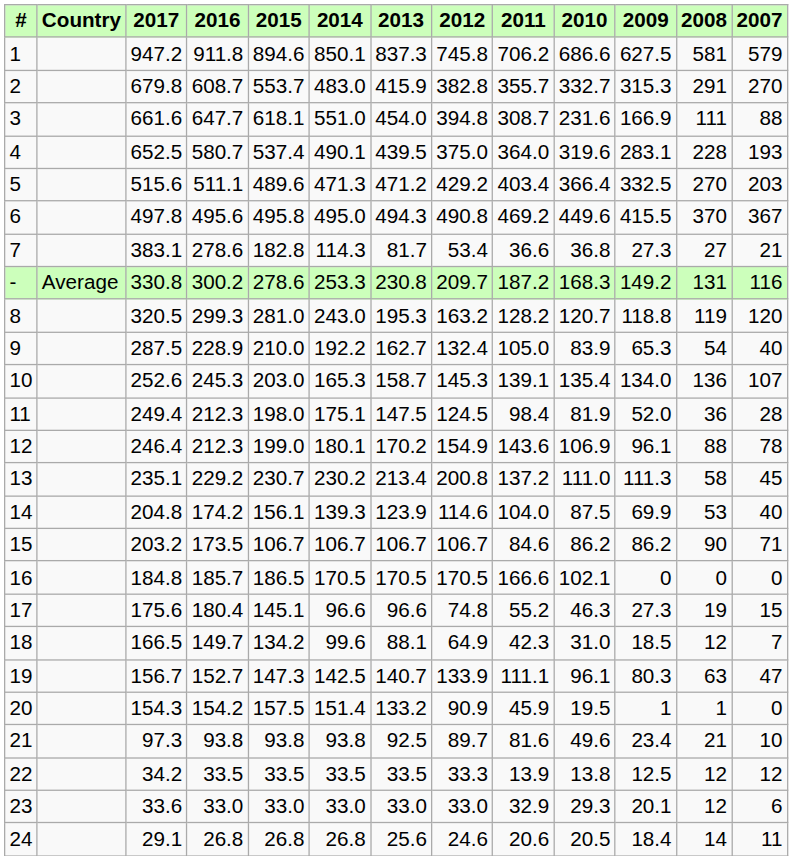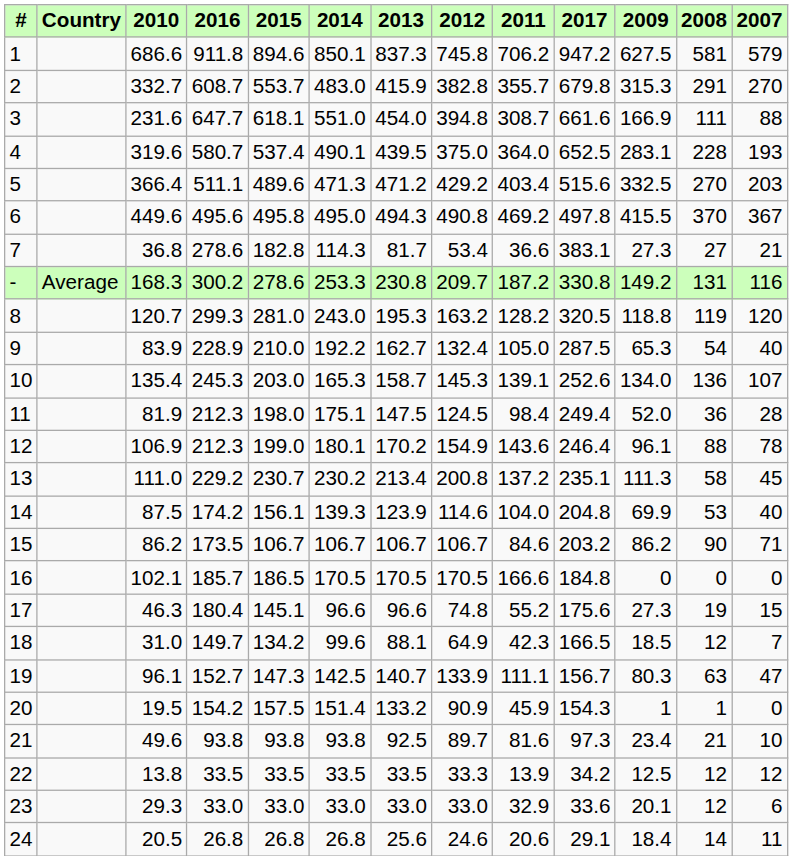columns swapped: 2017 <-> 2010
